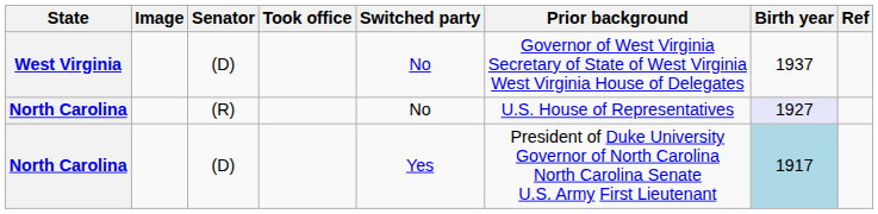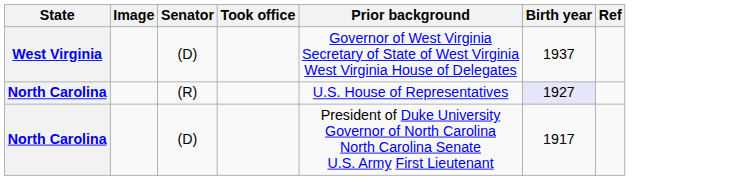- column: Switched party | No | No | Yes
North Carolina / (D) | Birth year: lightblue background -> no background
